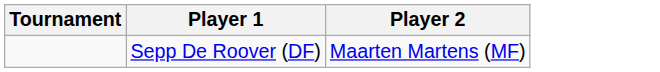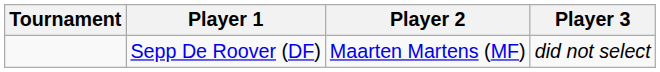+ column: Player 3 | did not select
